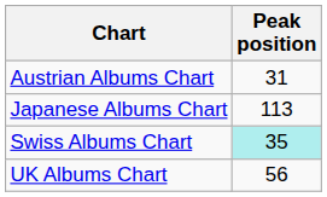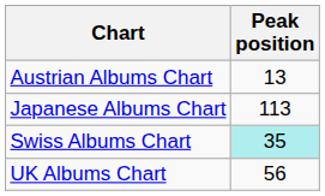Austrian Albums Chart | Peak position: 31 -> 13
